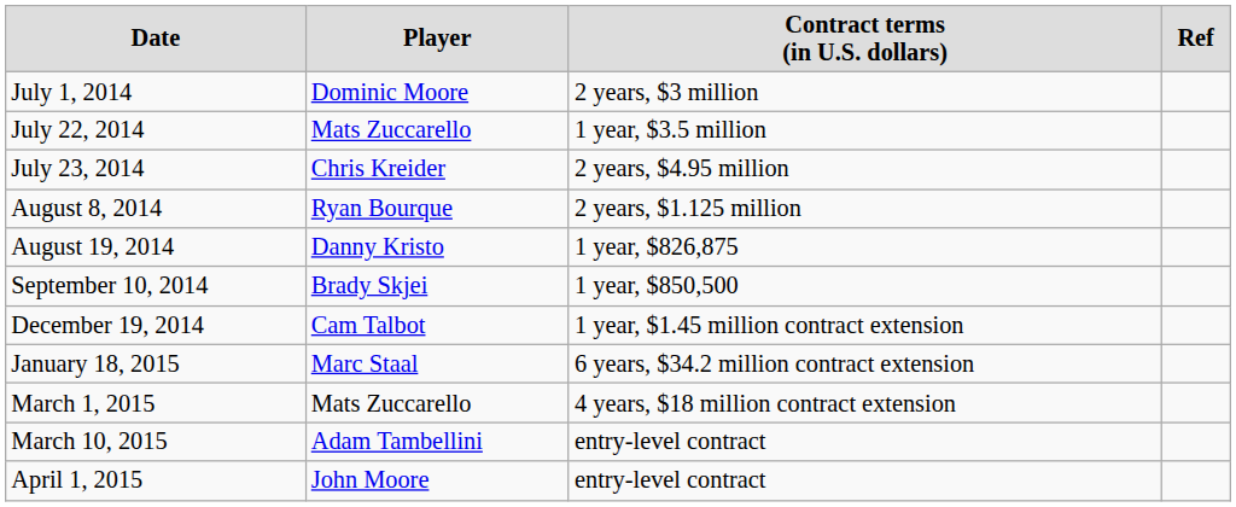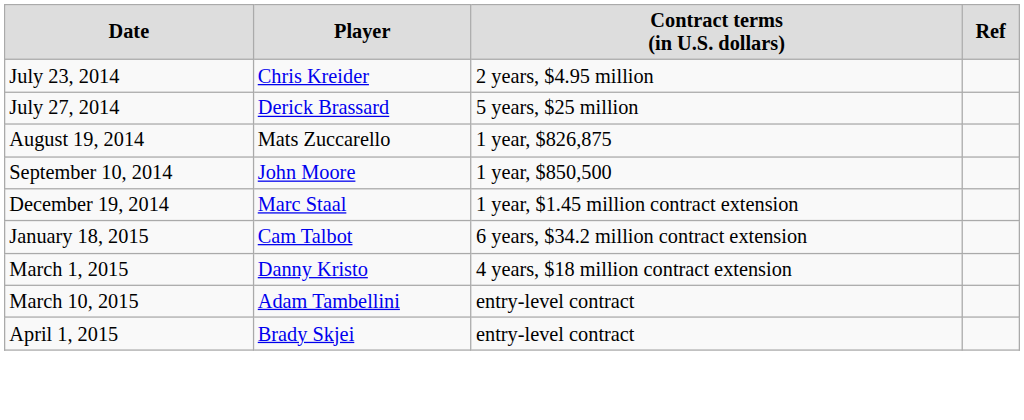- row: July 1, 2014 | Dominic Moore | 2 years, $3 million
- row: July 22, 2014 | Mats Zuccarello | 1 year, $3.5 million
+ row: July 27, 2014 | Derick Brassard | 5 years, $25 million
- row: August 8, 2014 | Ryan Bourque | 2 years, $1.125 million
August 19, 2014 | column 2: Danny Kristo -> Mats Zuccarello
September 10, 2014 | column 2: Brady Skjei -> John Moore
December 19, 2014 | column 2: Cam Talbot -> Marc Staal
January 18, 2015 | column 2: Marc Staal -> Cam Talbot
March 1, 2015 | column 2: Mats Zuccarello -> Danny Kristo
April 1, 2015 | column 2: John Moore -> Brady Skjei
